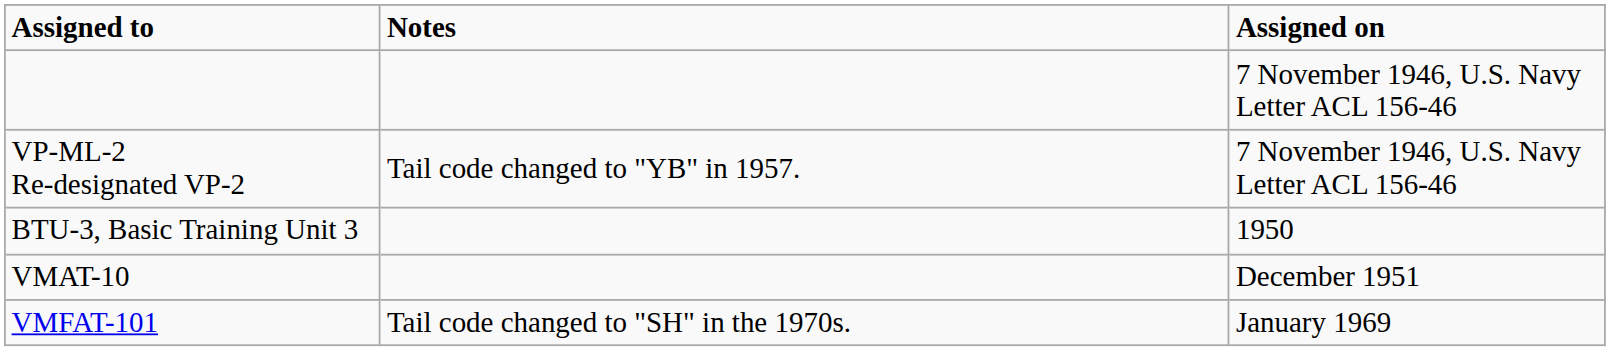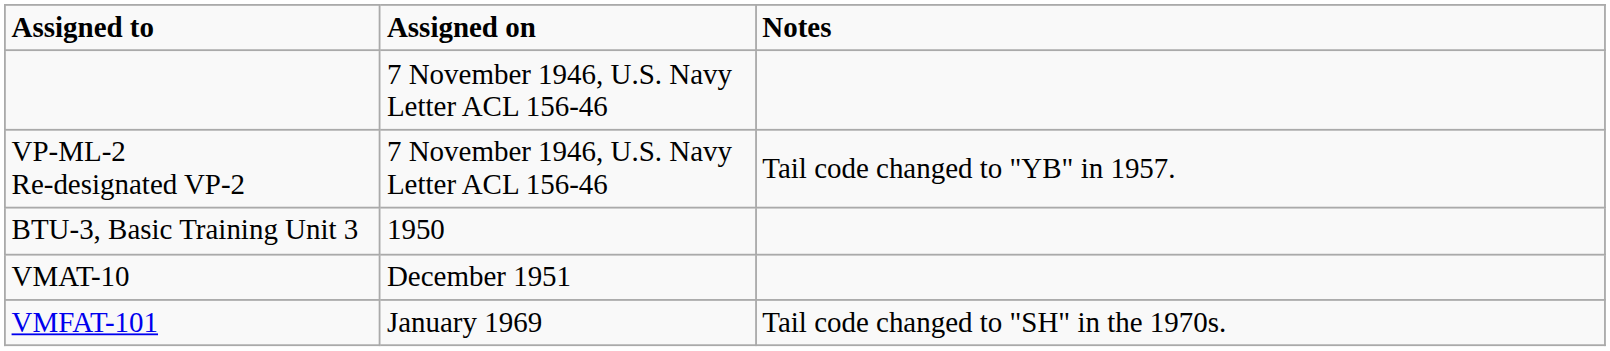columns swapped: Assigned on <-> Notes
